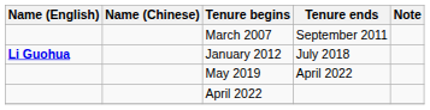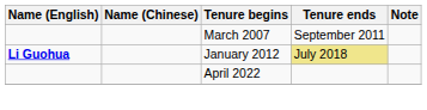January 2012 | Tenure ends: no background -> khaki background
- row: May 2019 | April 2022
